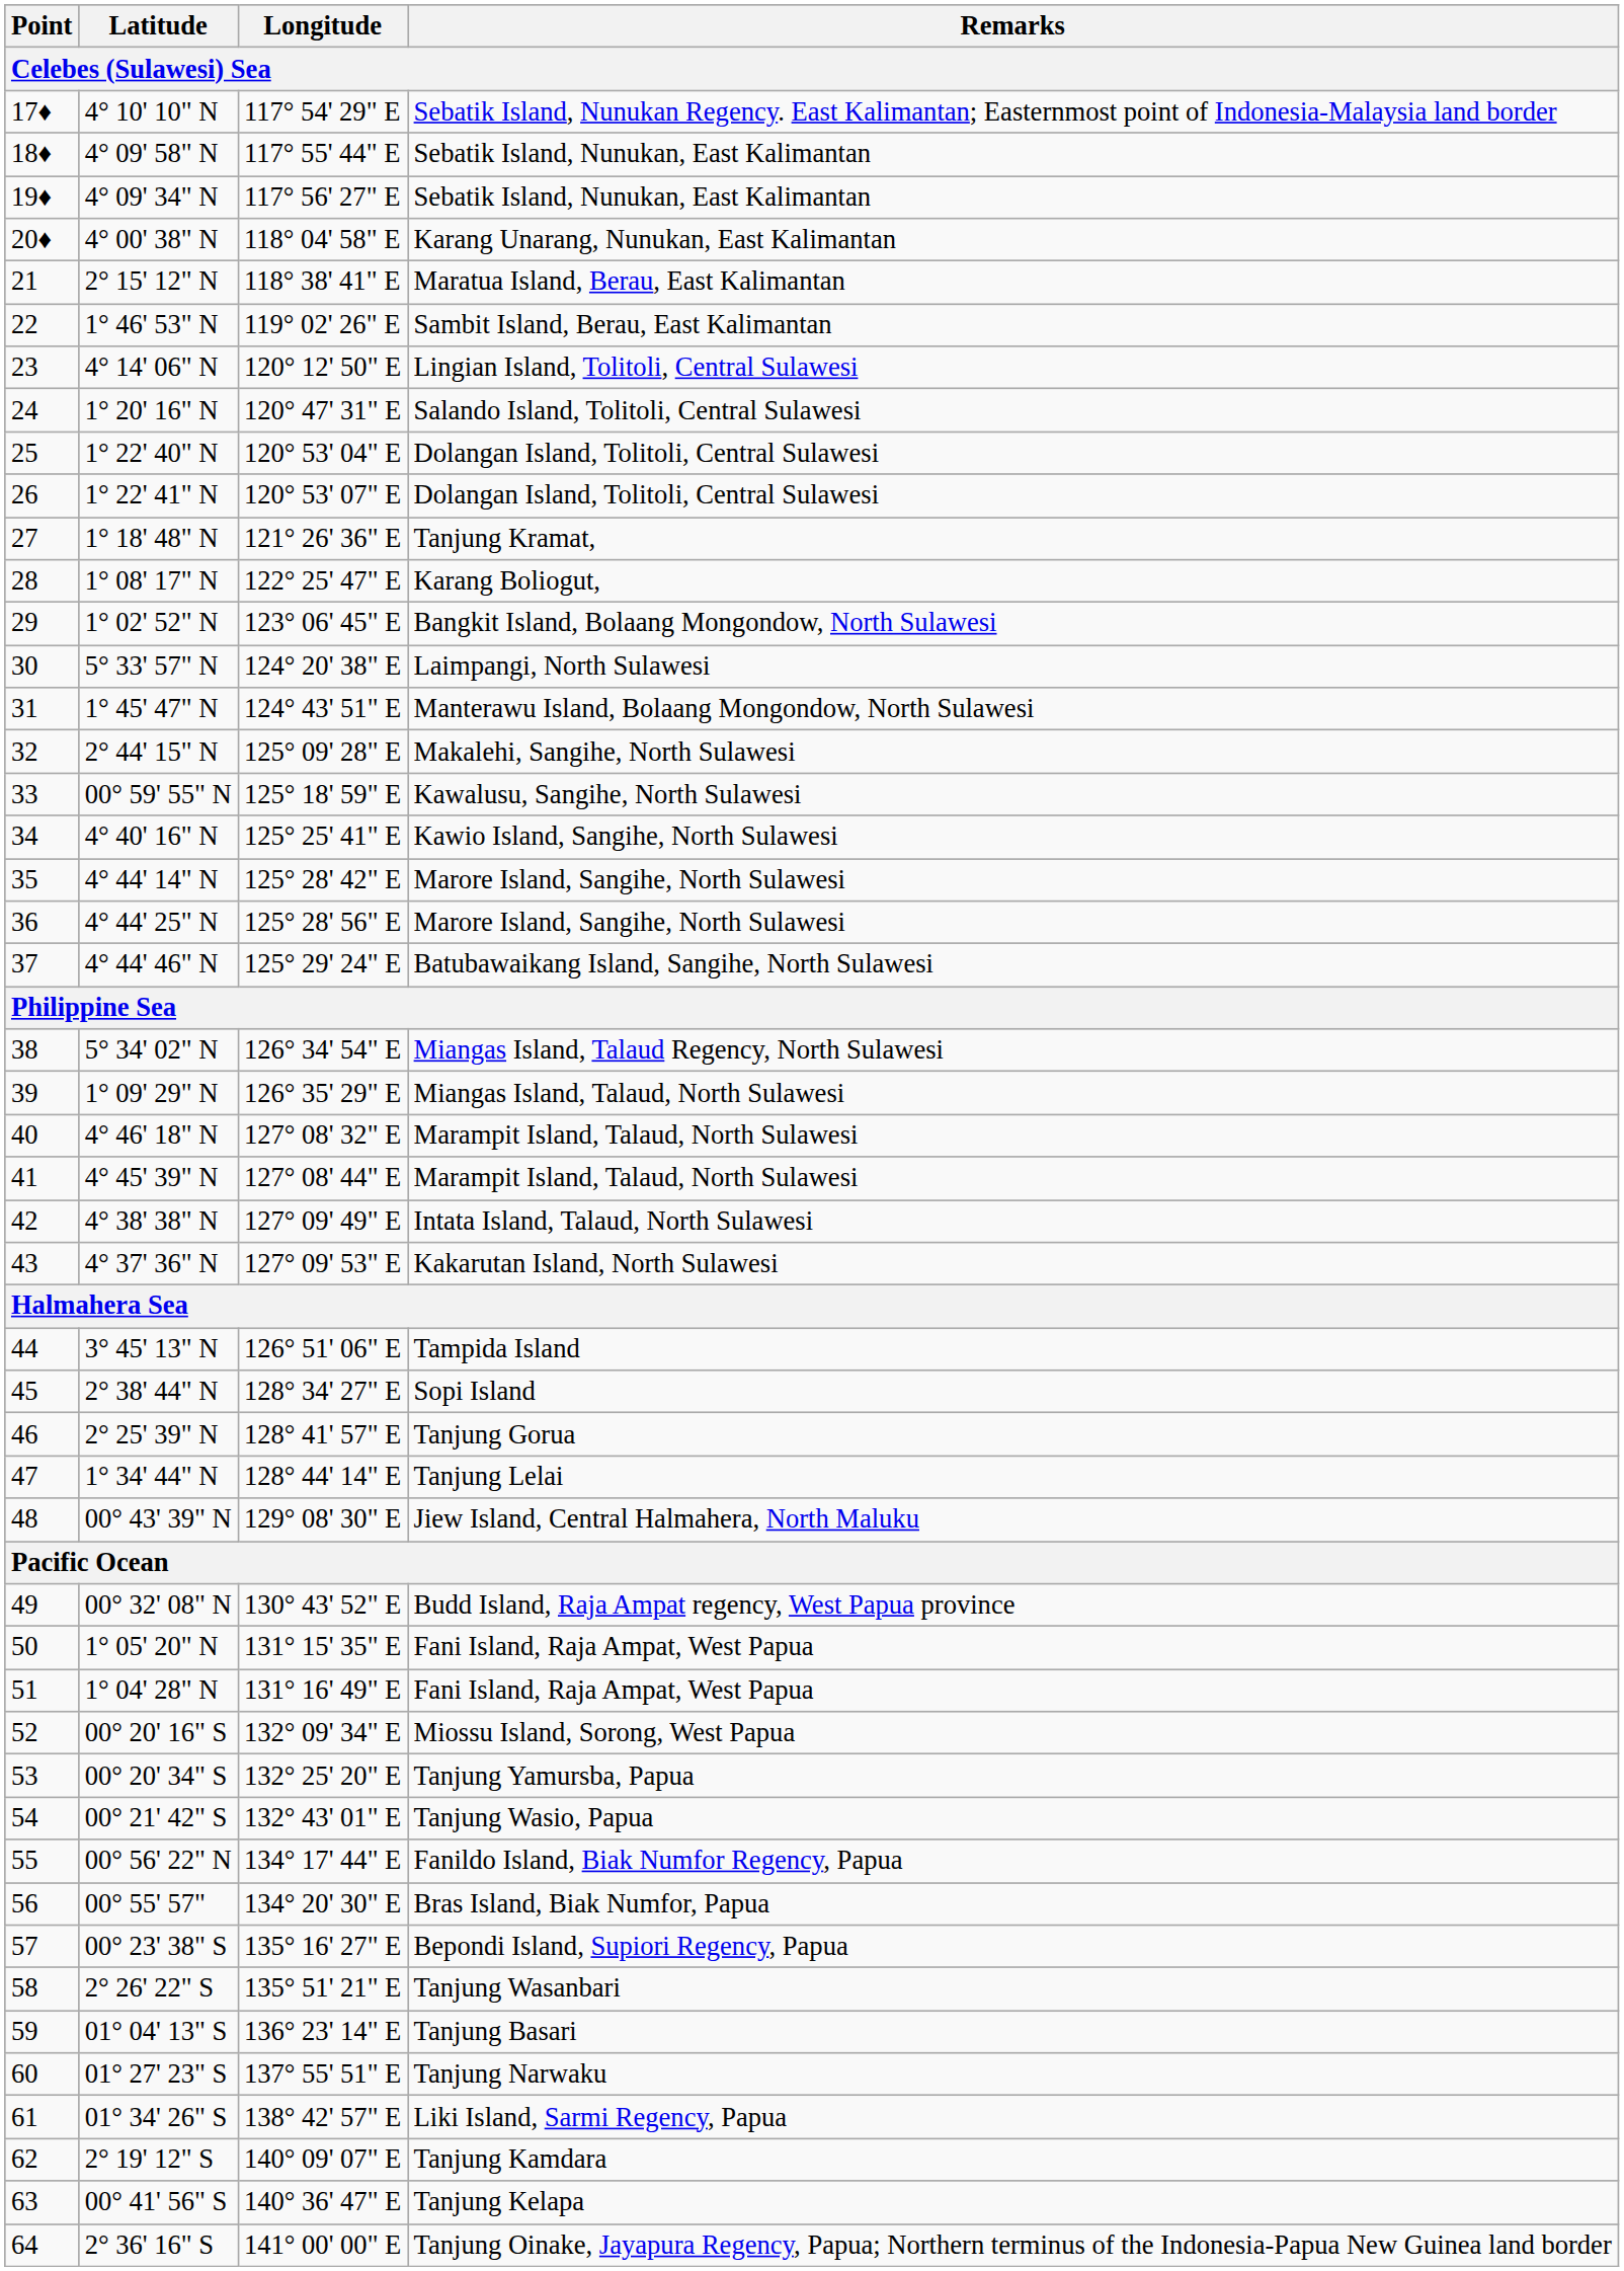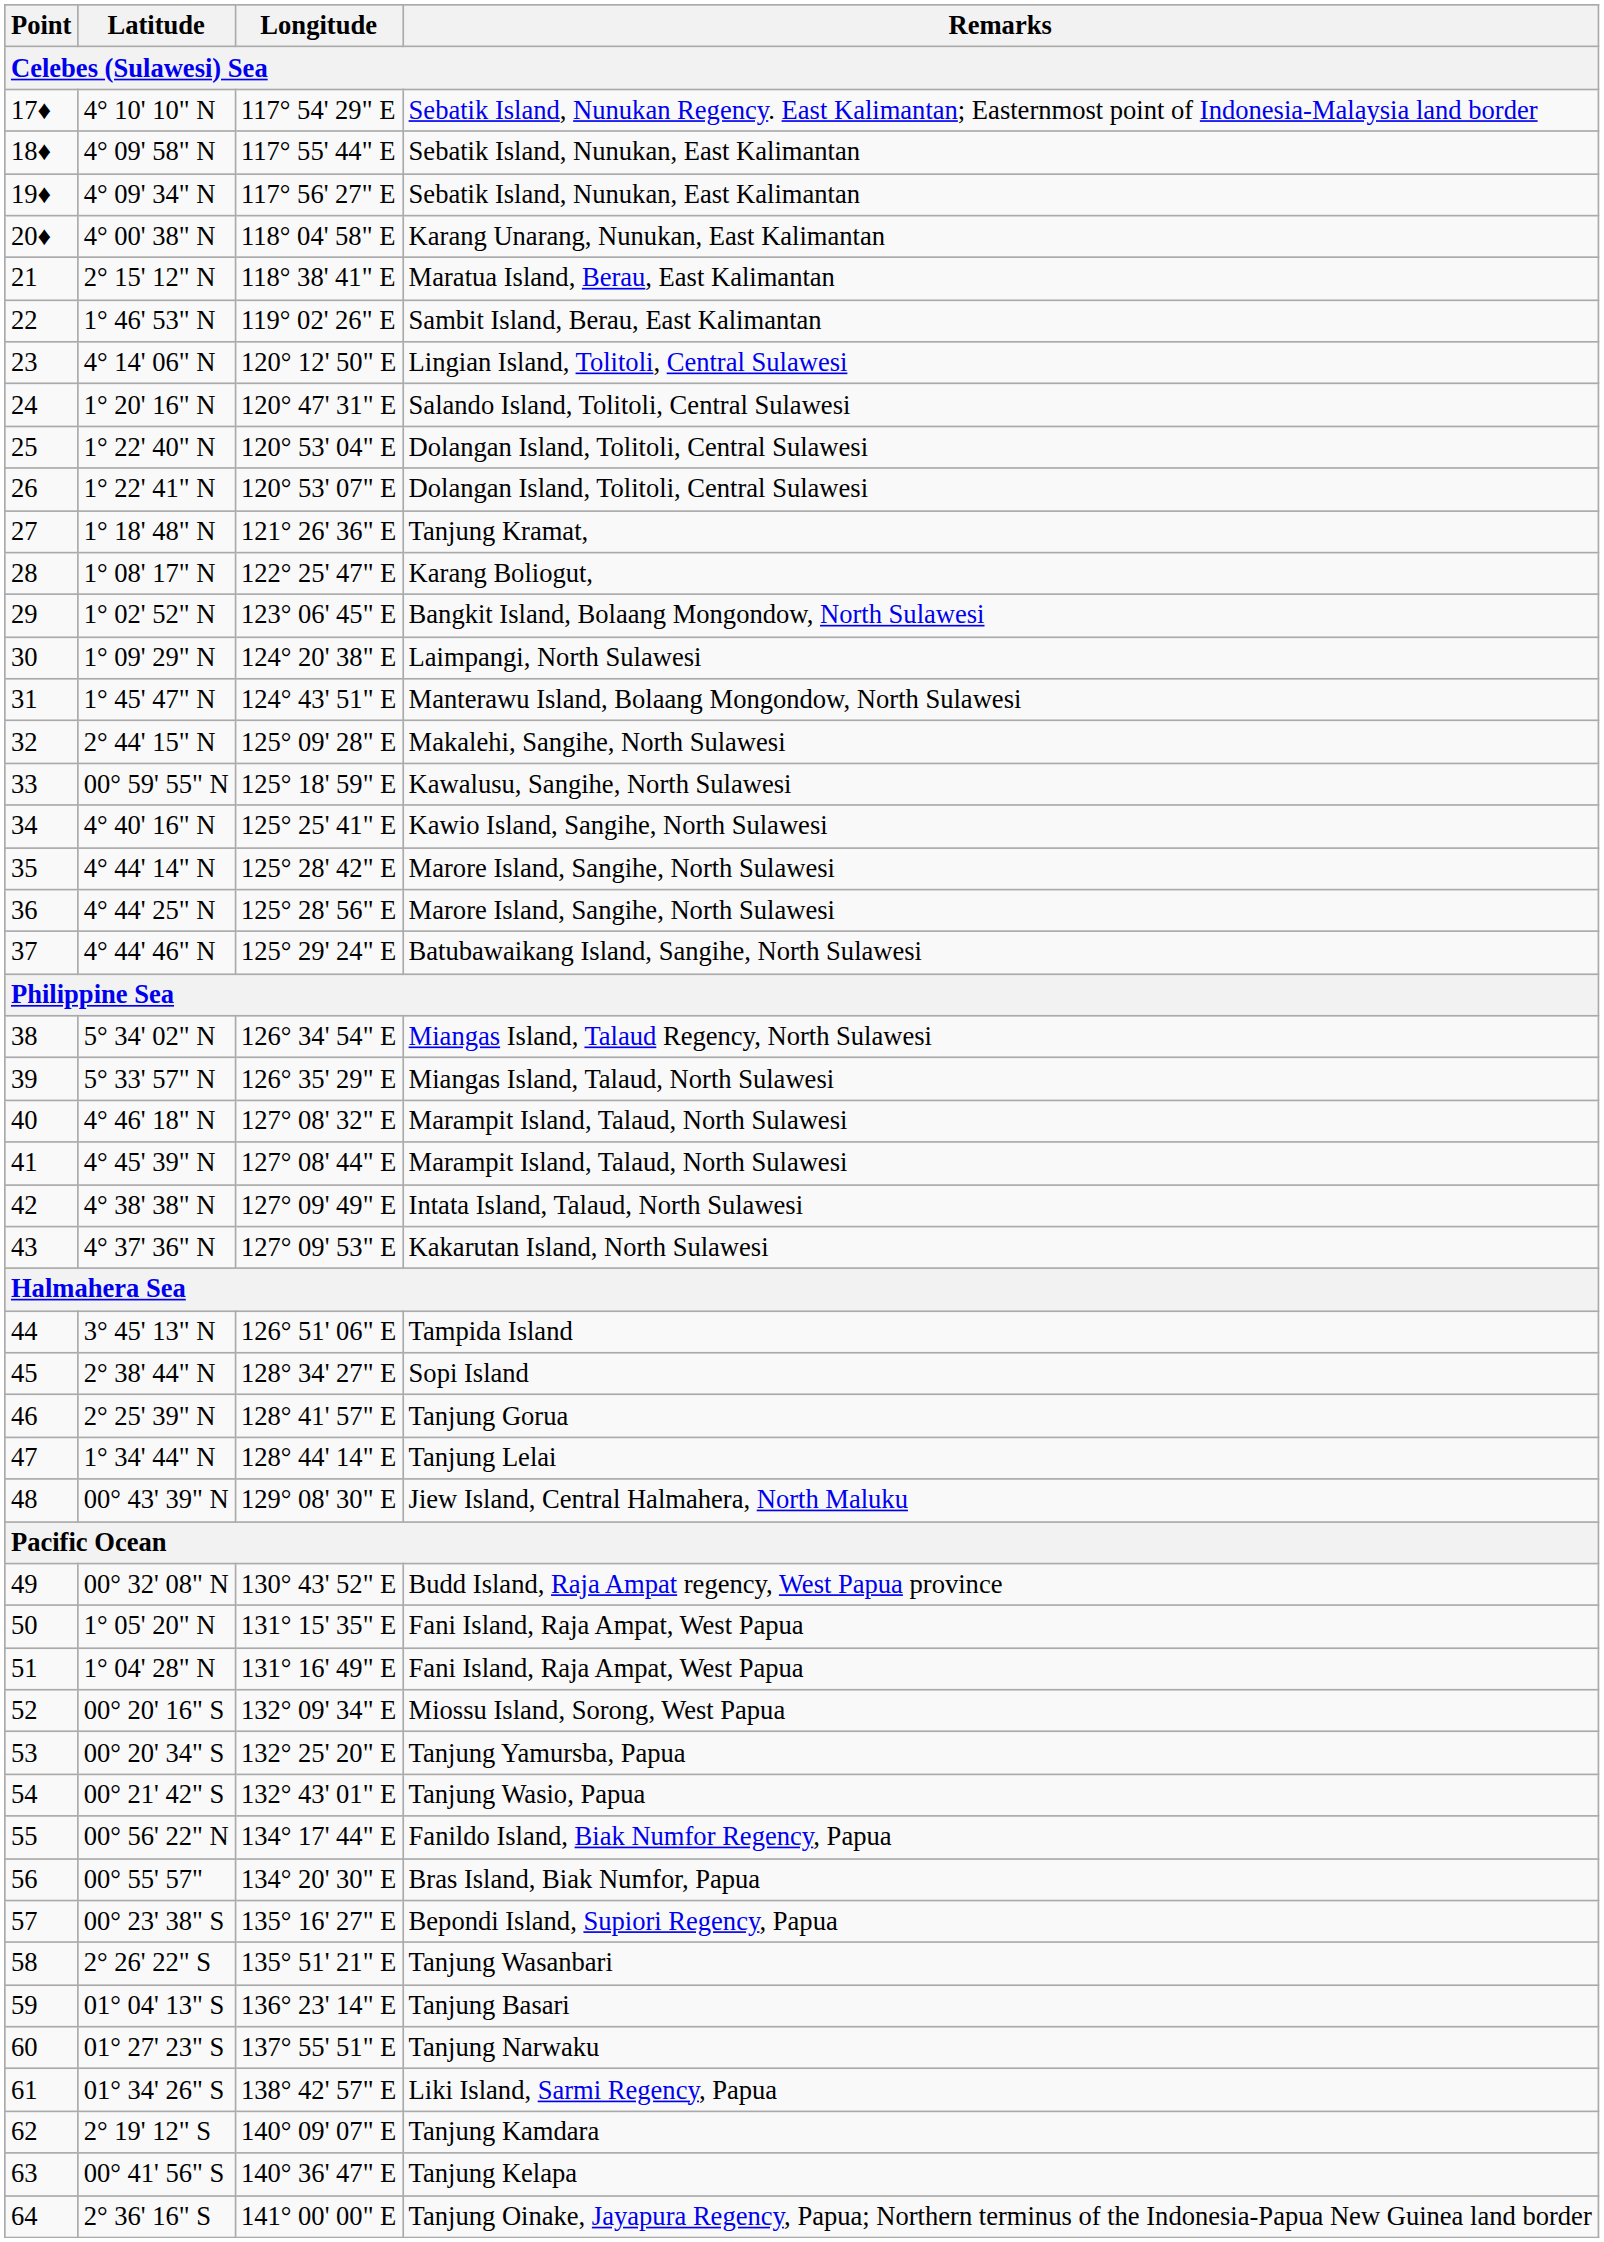30 | Latitude: 5° 33' 57" N -> 1° 09' 29" N
39 | Latitude: 1° 09' 29" N -> 5° 33' 57" N
